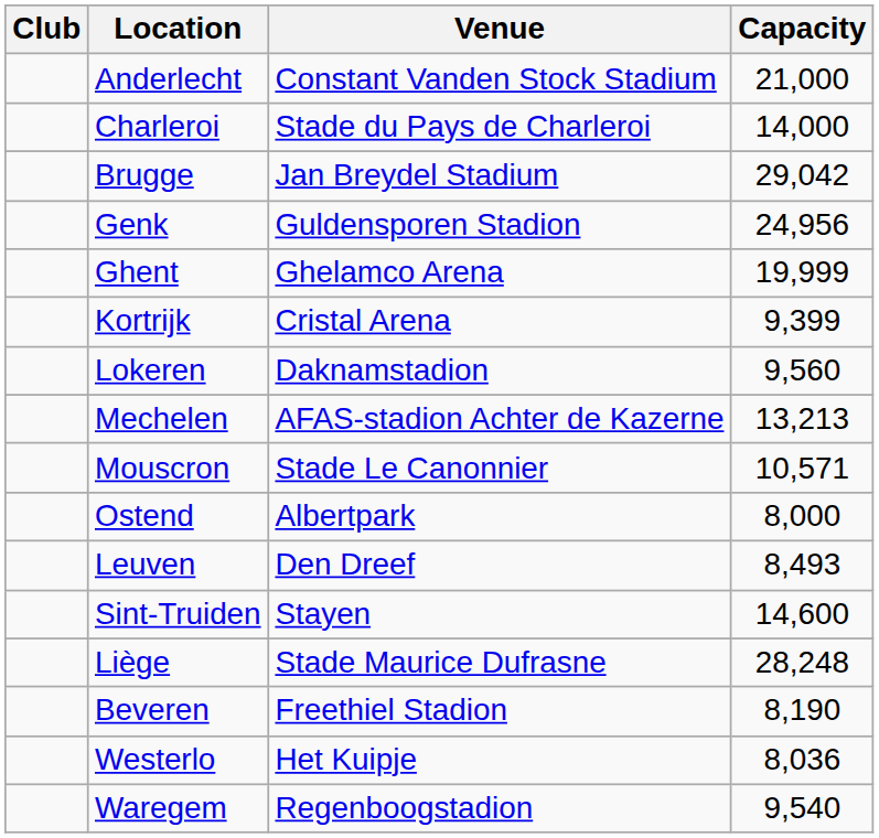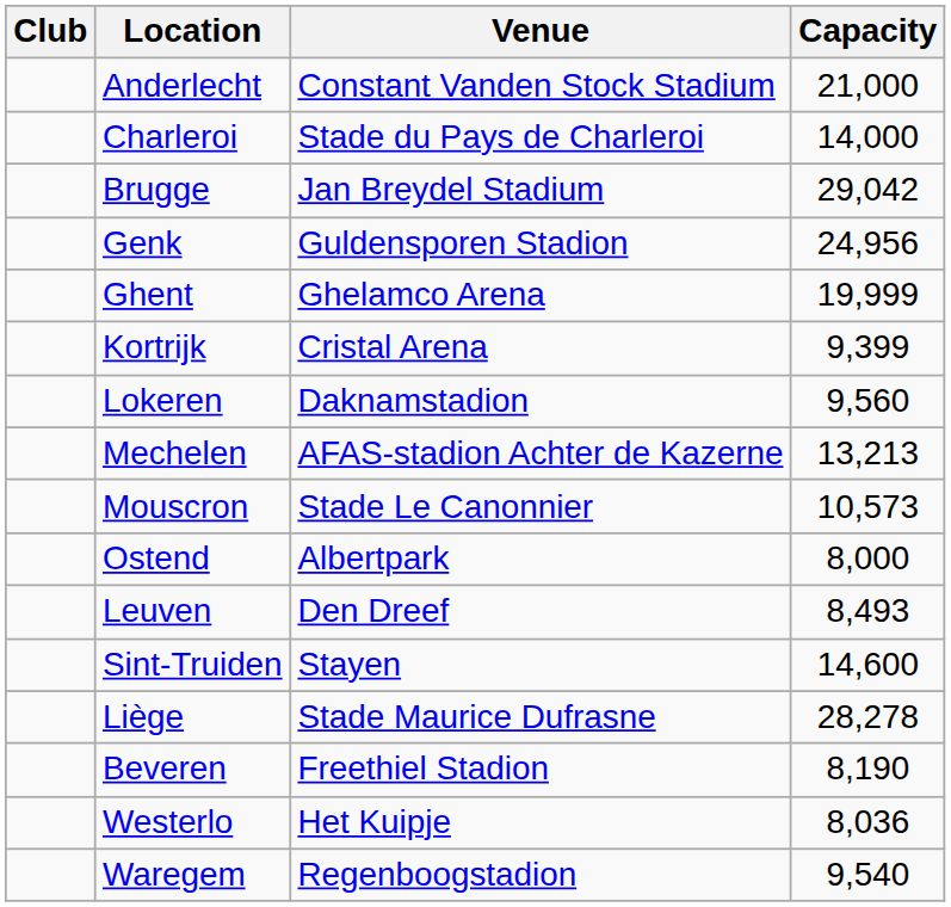Mouscron | Capacity: 10,571 -> 10,573
Liège | Capacity: 28,248 -> 28,278
